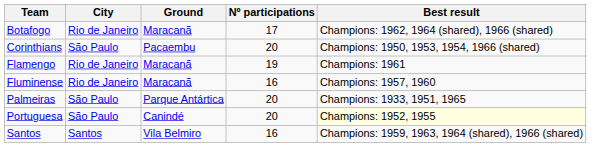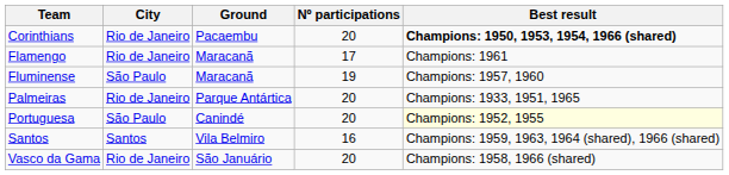- row: Botafogo | Rio de Janeiro | Maracanã | 17 | Champions: 1962, 1964 (shared), 1966 (shared)
Corinthians | City: São Paulo -> Rio de Janeiro
Corinthians | Best result: normal -> bold
Flamengo | Nº participations: 19 -> 17
Fluminense | City: Rio de Janeiro -> São Paulo
Fluminense | Nº participations: 16 -> 19
Palmeiras | City: São Paulo -> Rio de Janeiro
+ row: Vasco da Gama | Rio de Janeiro | São Januário | 20 | Champions: 1958, 1966 (shared)
